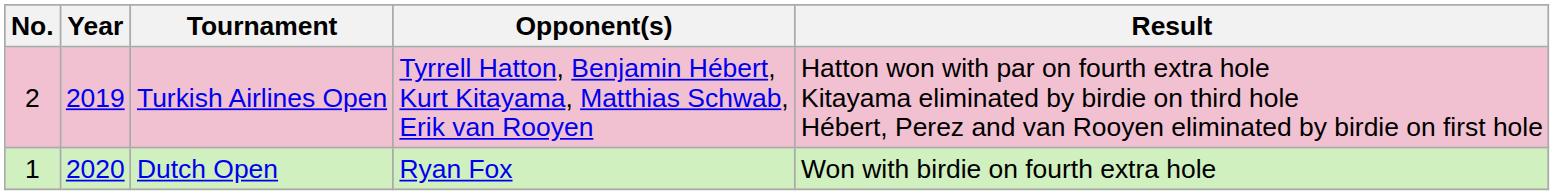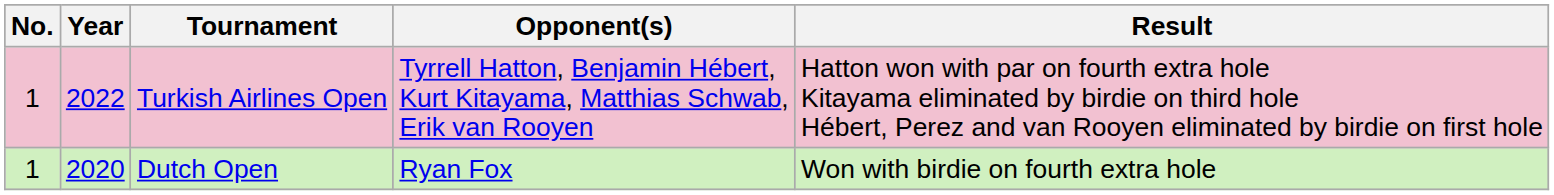Turkish Airlines Open | No.: 2 -> 1
Turkish Airlines Open | Year: 2019 -> 2022
